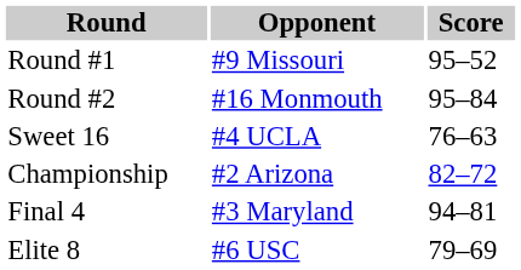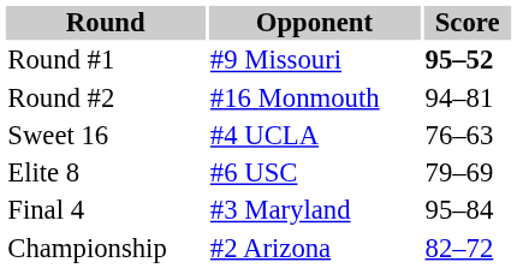Round #1 | Score: normal -> bold
Round #2 | Score: 95–84 -> 94–81
rows swapped: Elite 8 <-> Championship
Final 4 | Score: 94–81 -> 95–84
